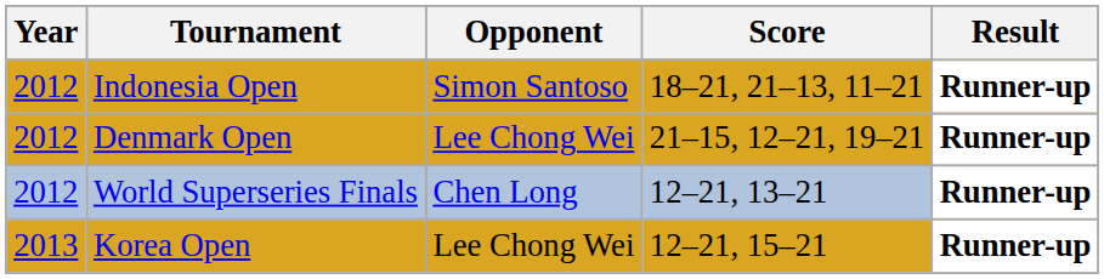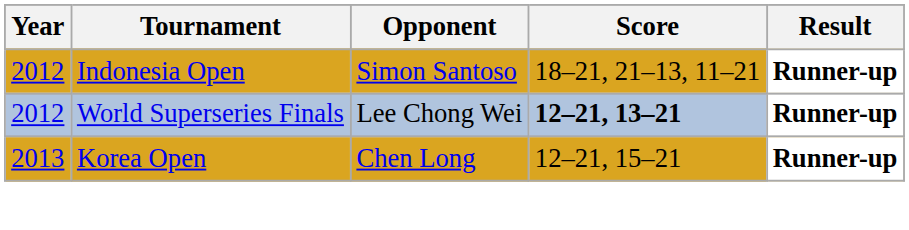- row: 2012 | Denmark Open | Lee Chong Wei | 21–15, 12–21, 19–21 | Runner-up
World Superseries Finals | Opponent: Chen Long -> Lee Chong Wei
World Superseries Finals | Score: normal -> bold
Korea Open | Opponent: Lee Chong Wei -> Chen Long
